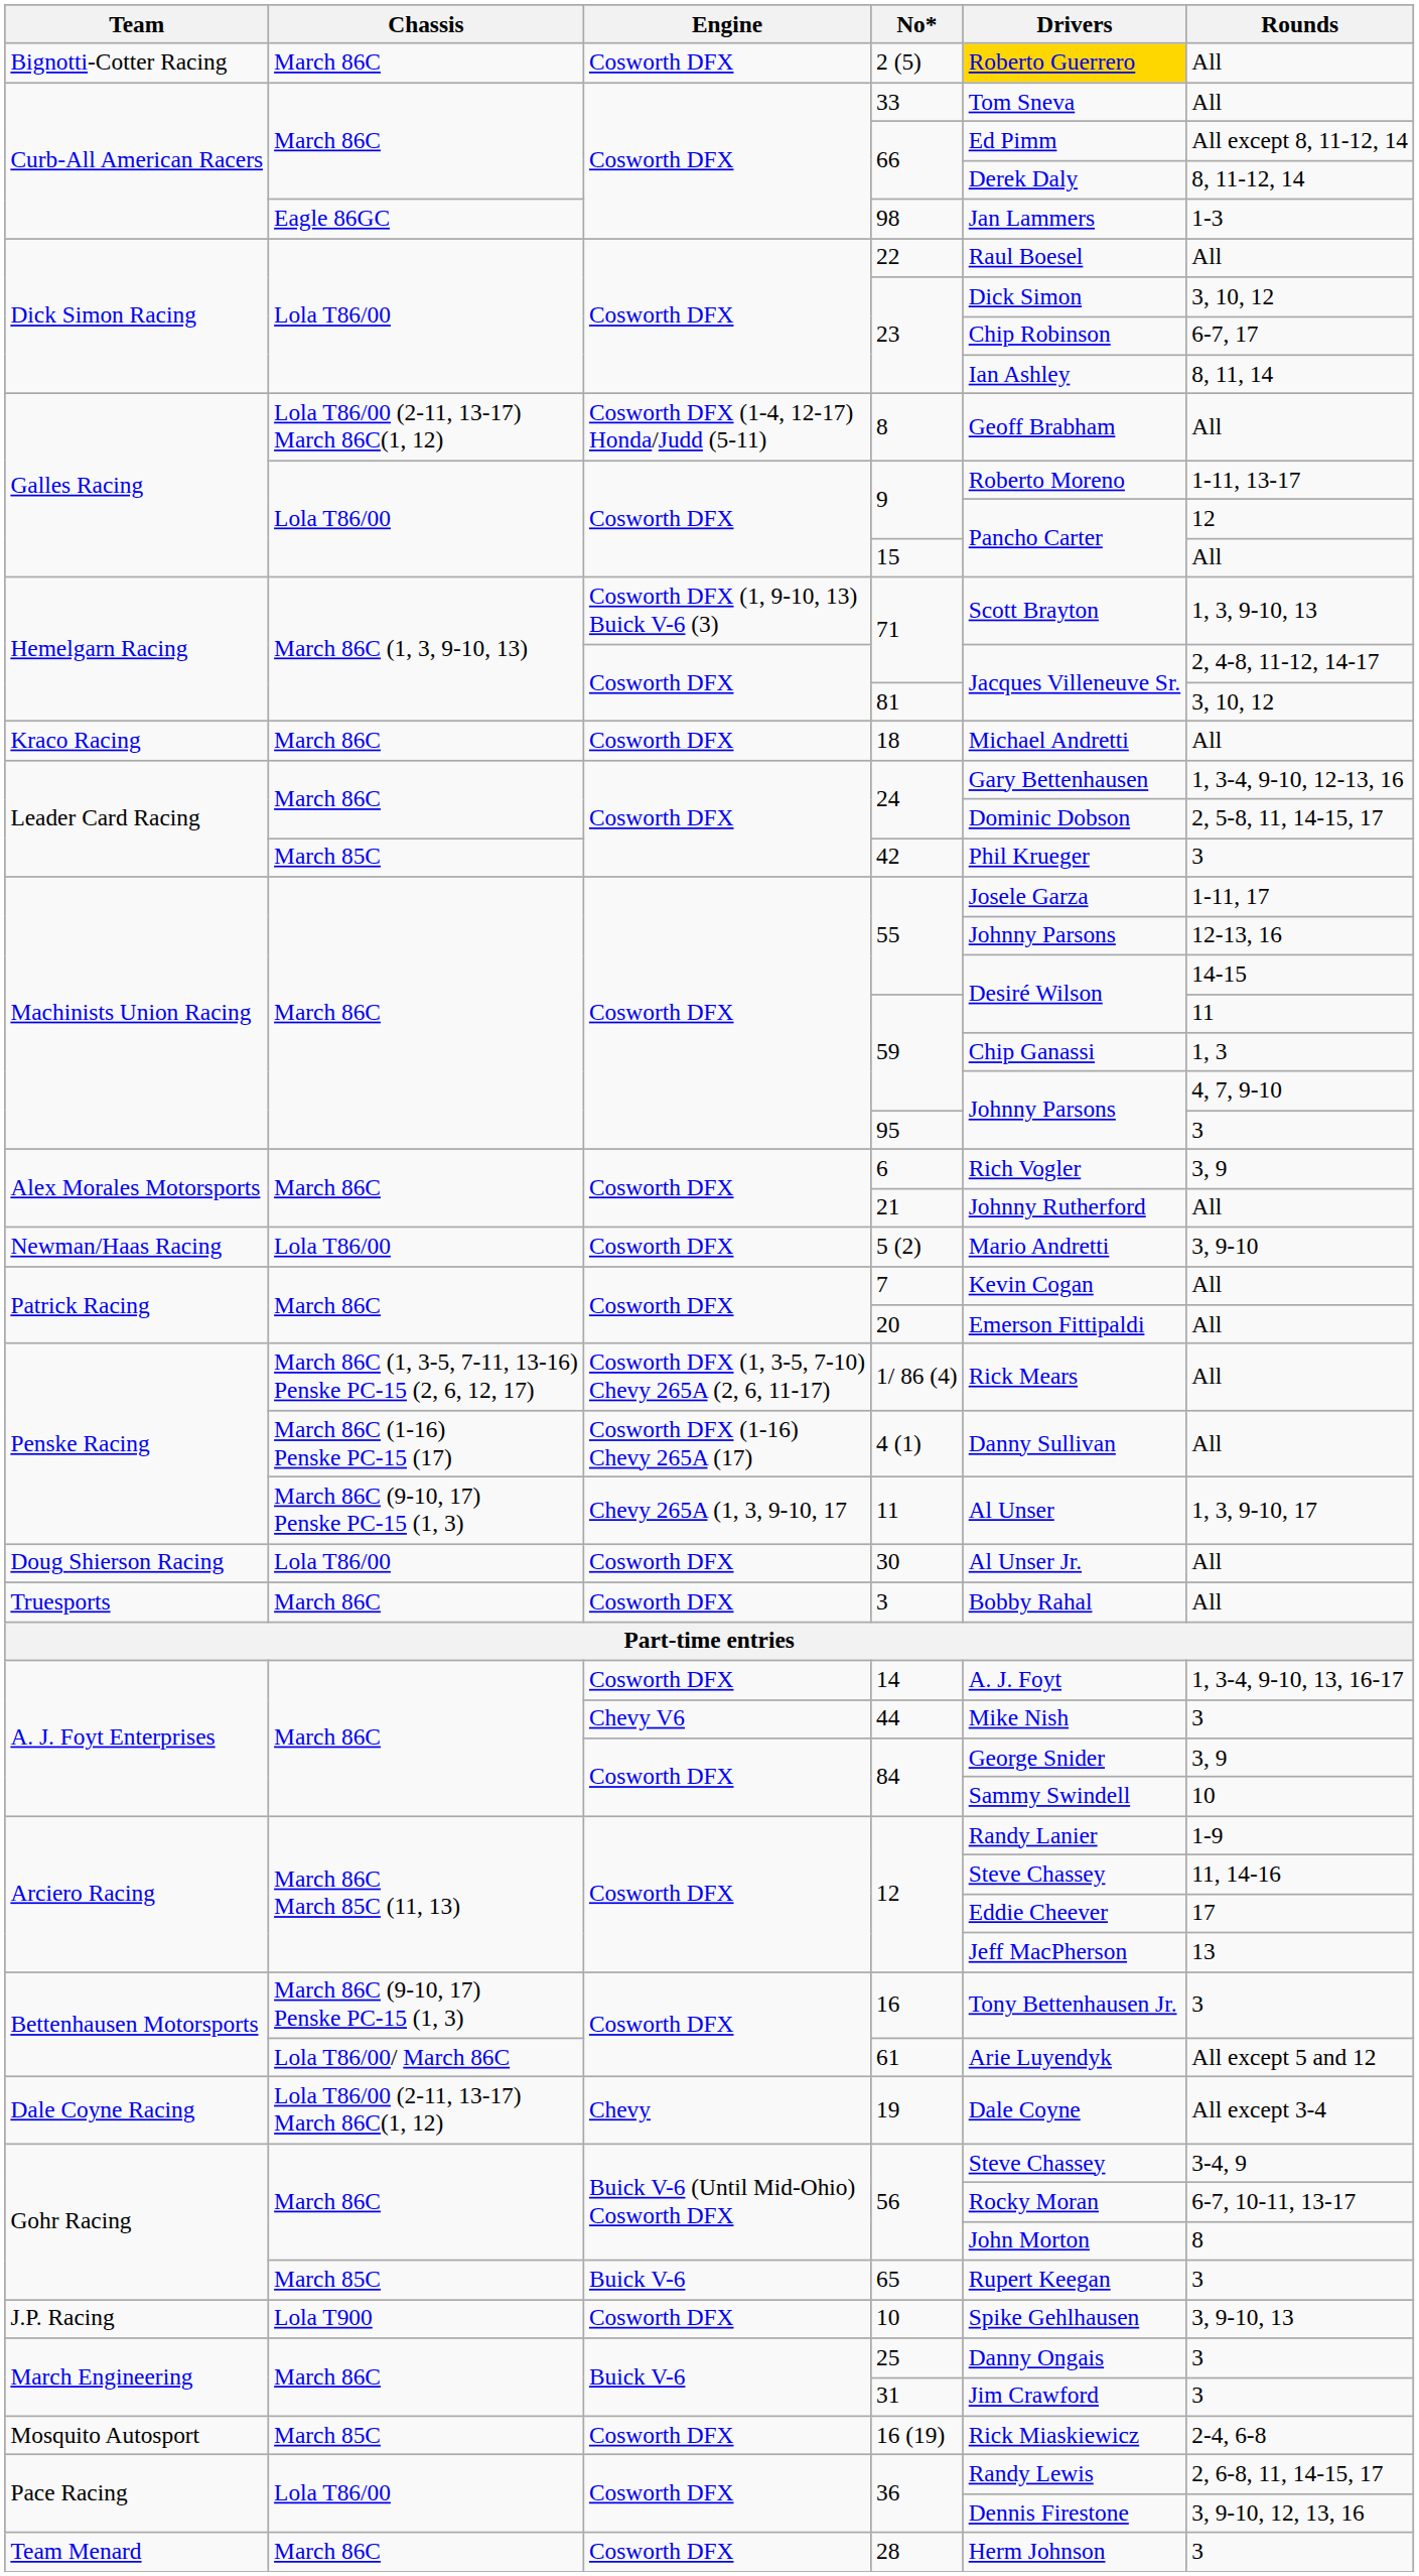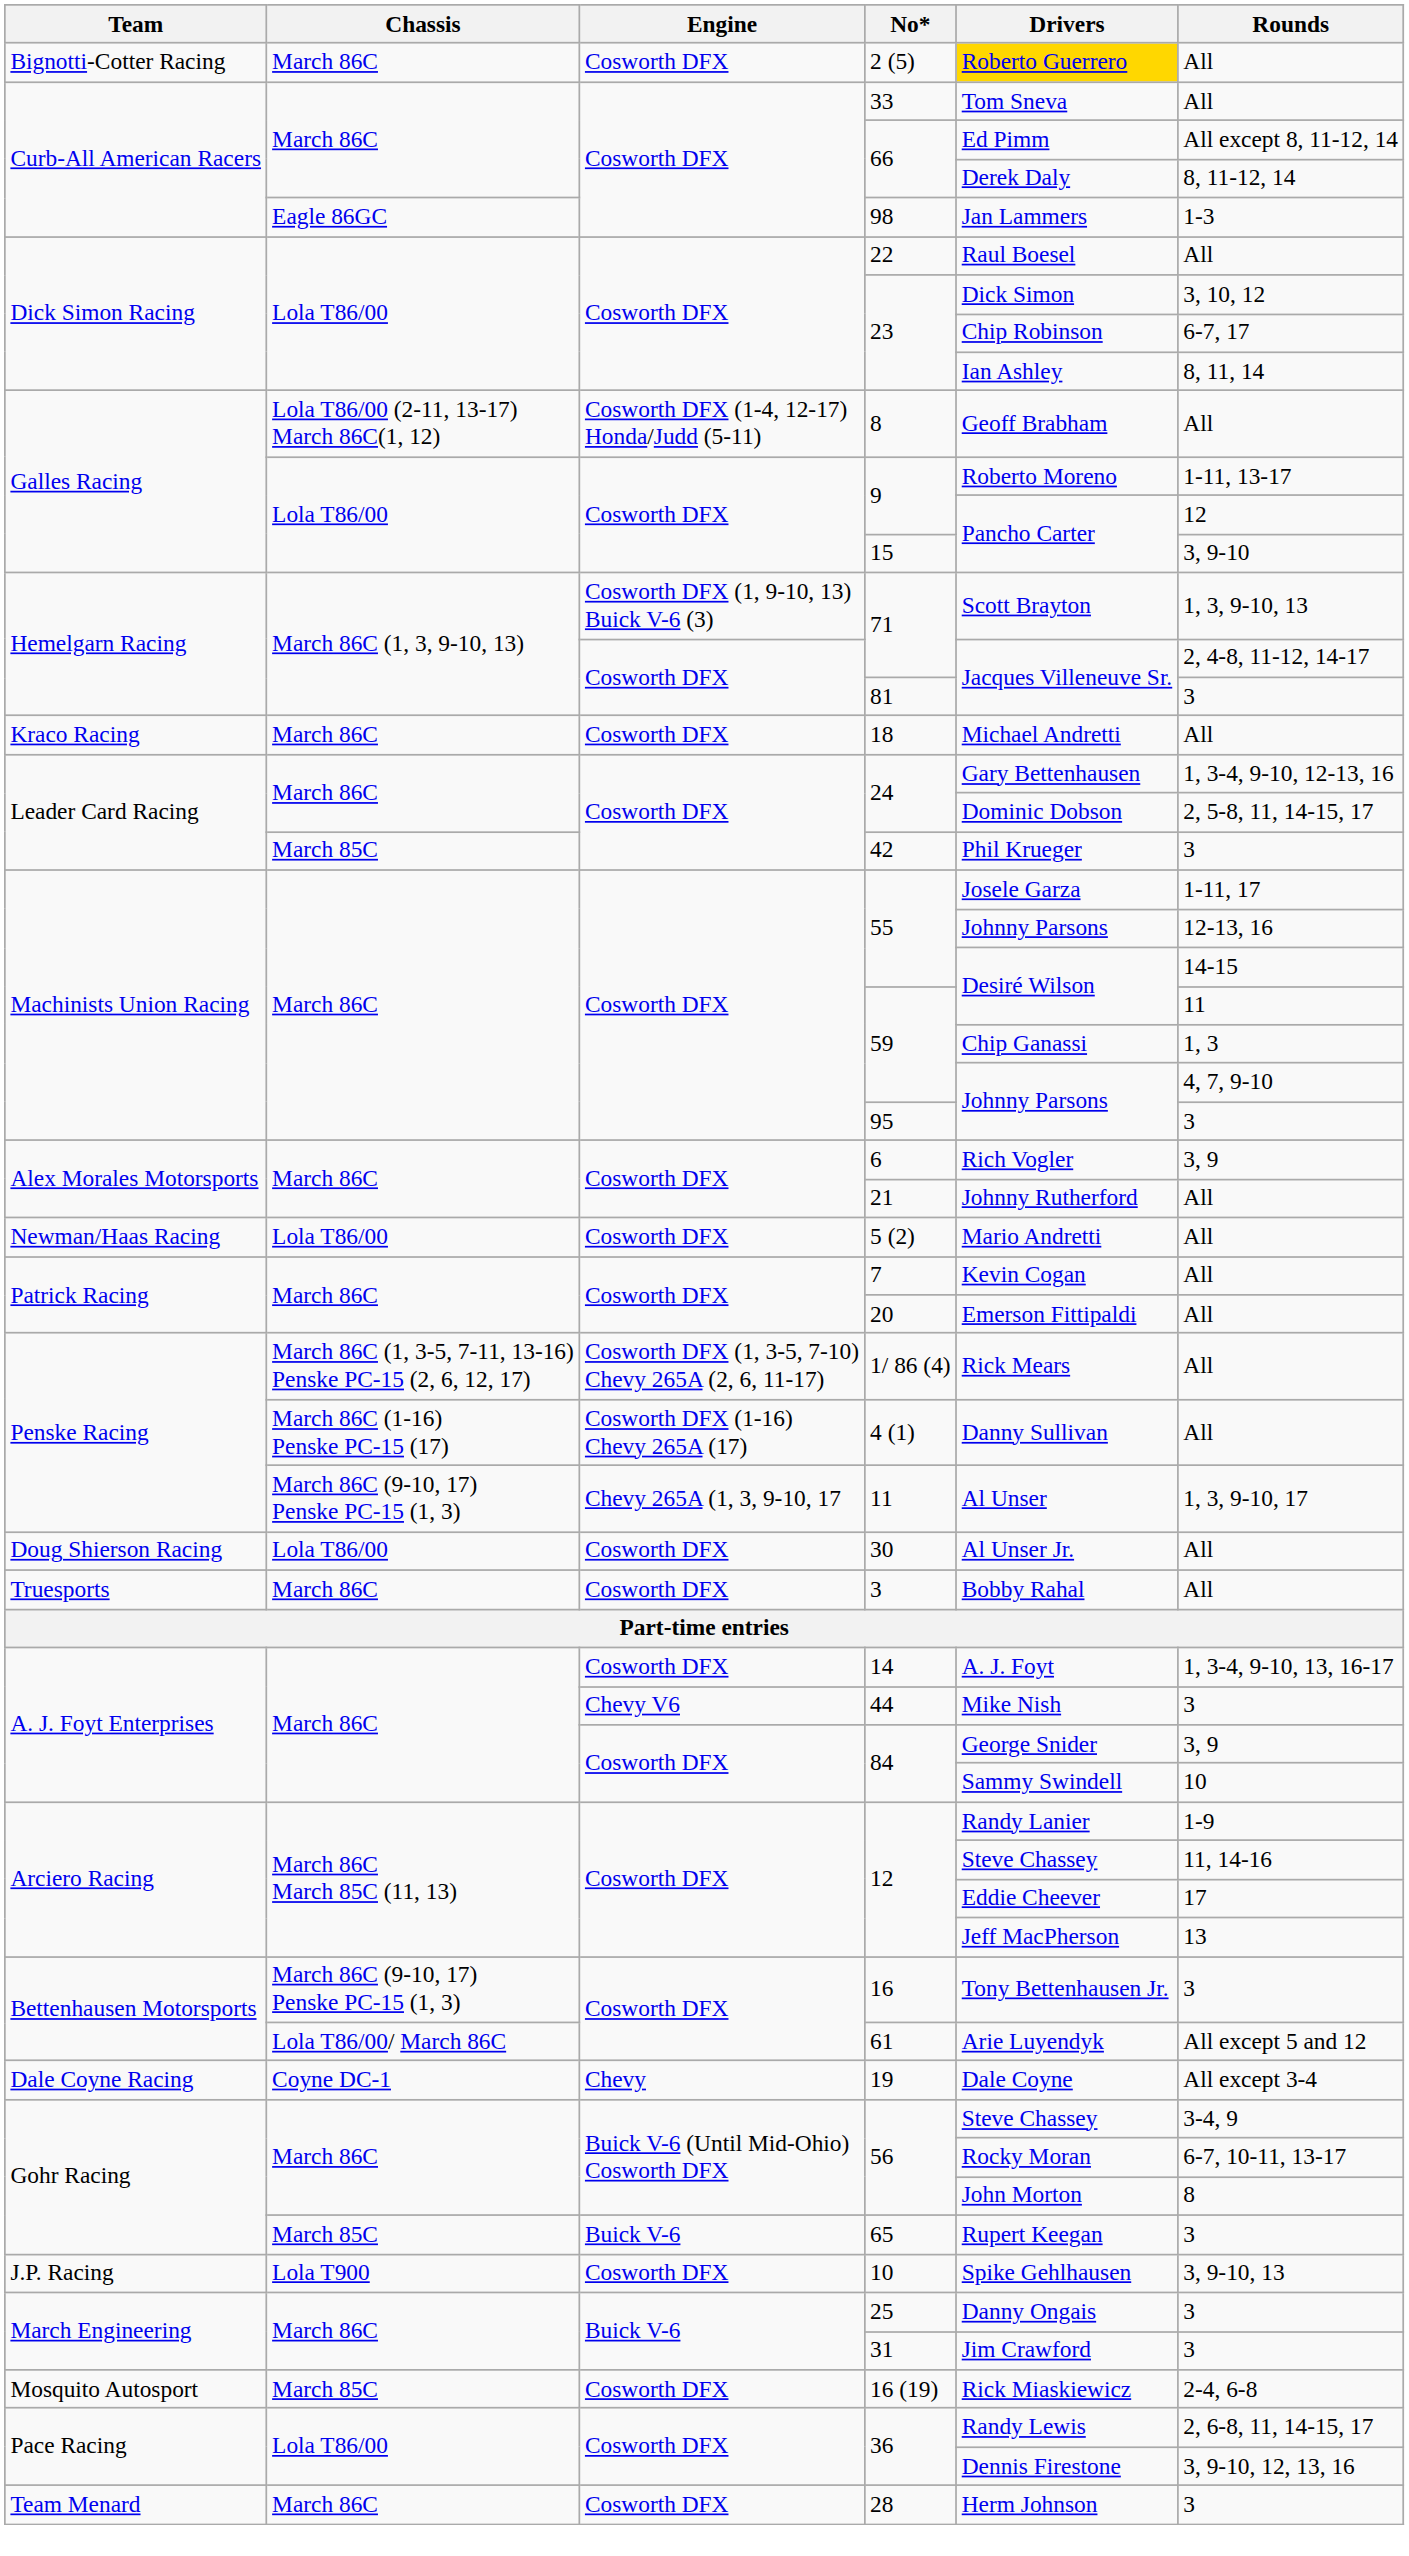15 | Rounds: All -> 3, 9-10
81 | Rounds: 3, 10, 12 -> 3
5 (2) | Rounds: 3, 9-10 -> All
19 | Chassis: Lola T86/00 (2-11, 13-17) March 86C(1, 12) -> Coyne DC-1
